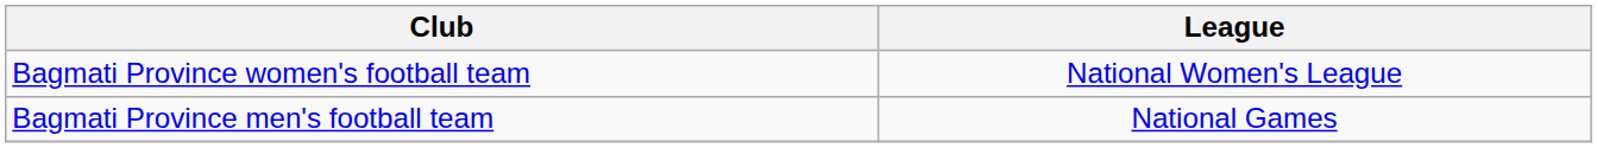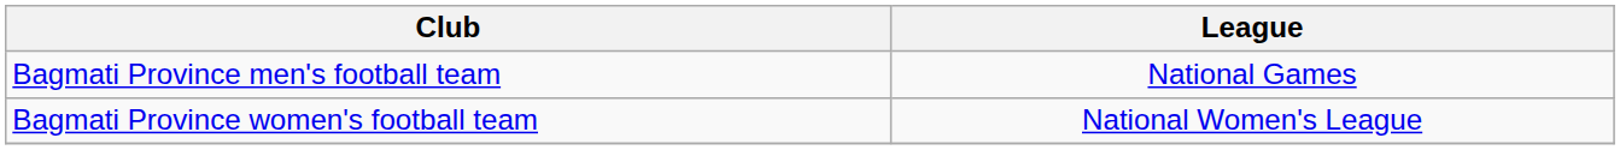rows swapped: Bagmati Province men's football team <-> Bagmati Province women's football team
